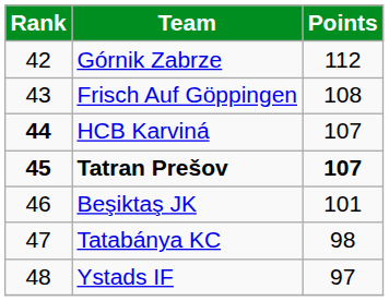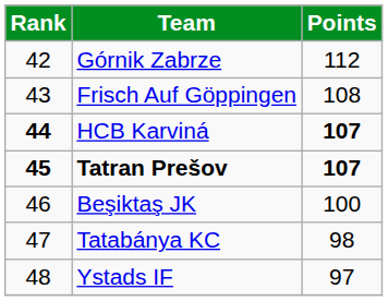HCB Karviná | Points: normal -> bold
Beşiktaş JK | Points: 101 -> 100
